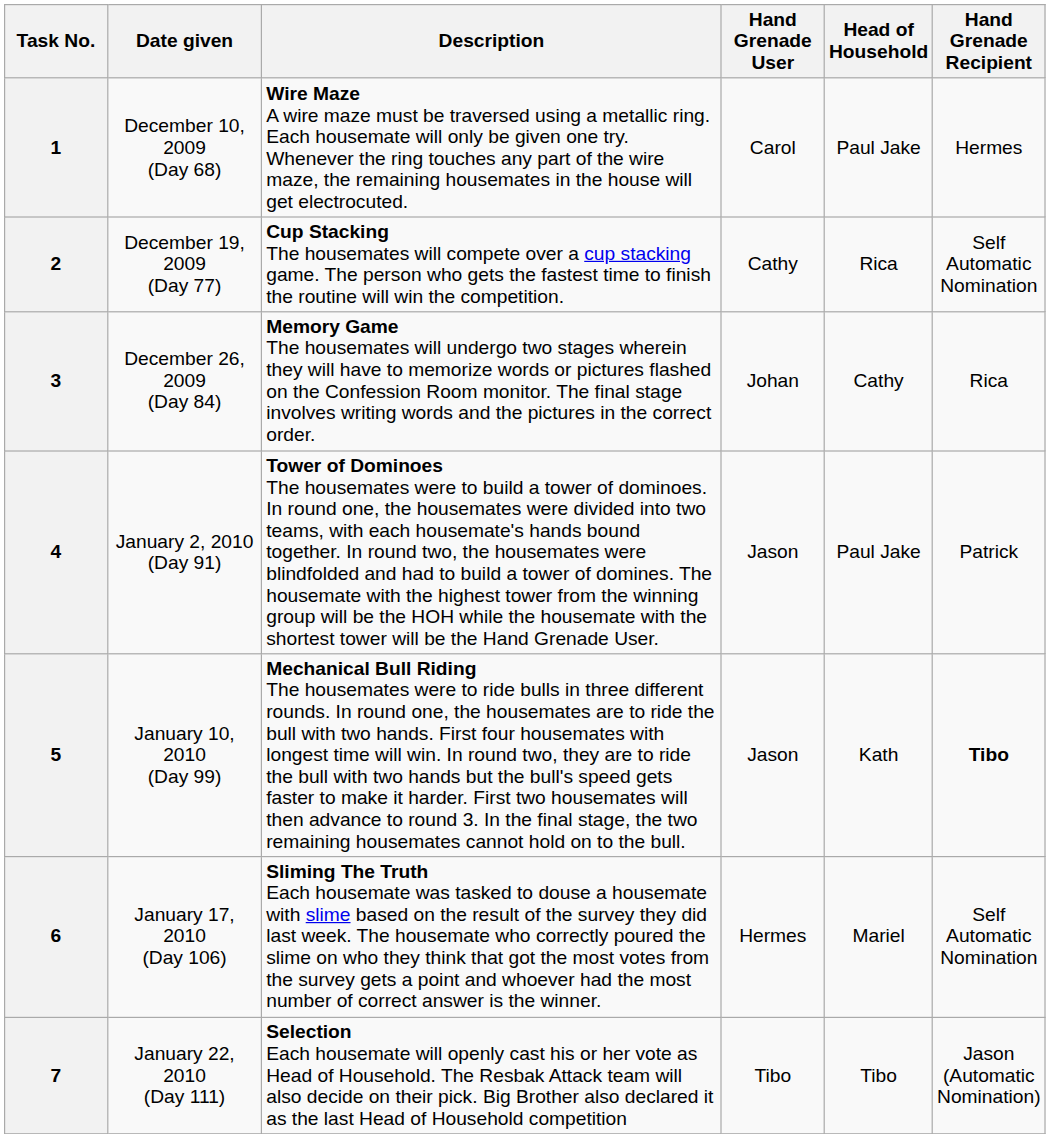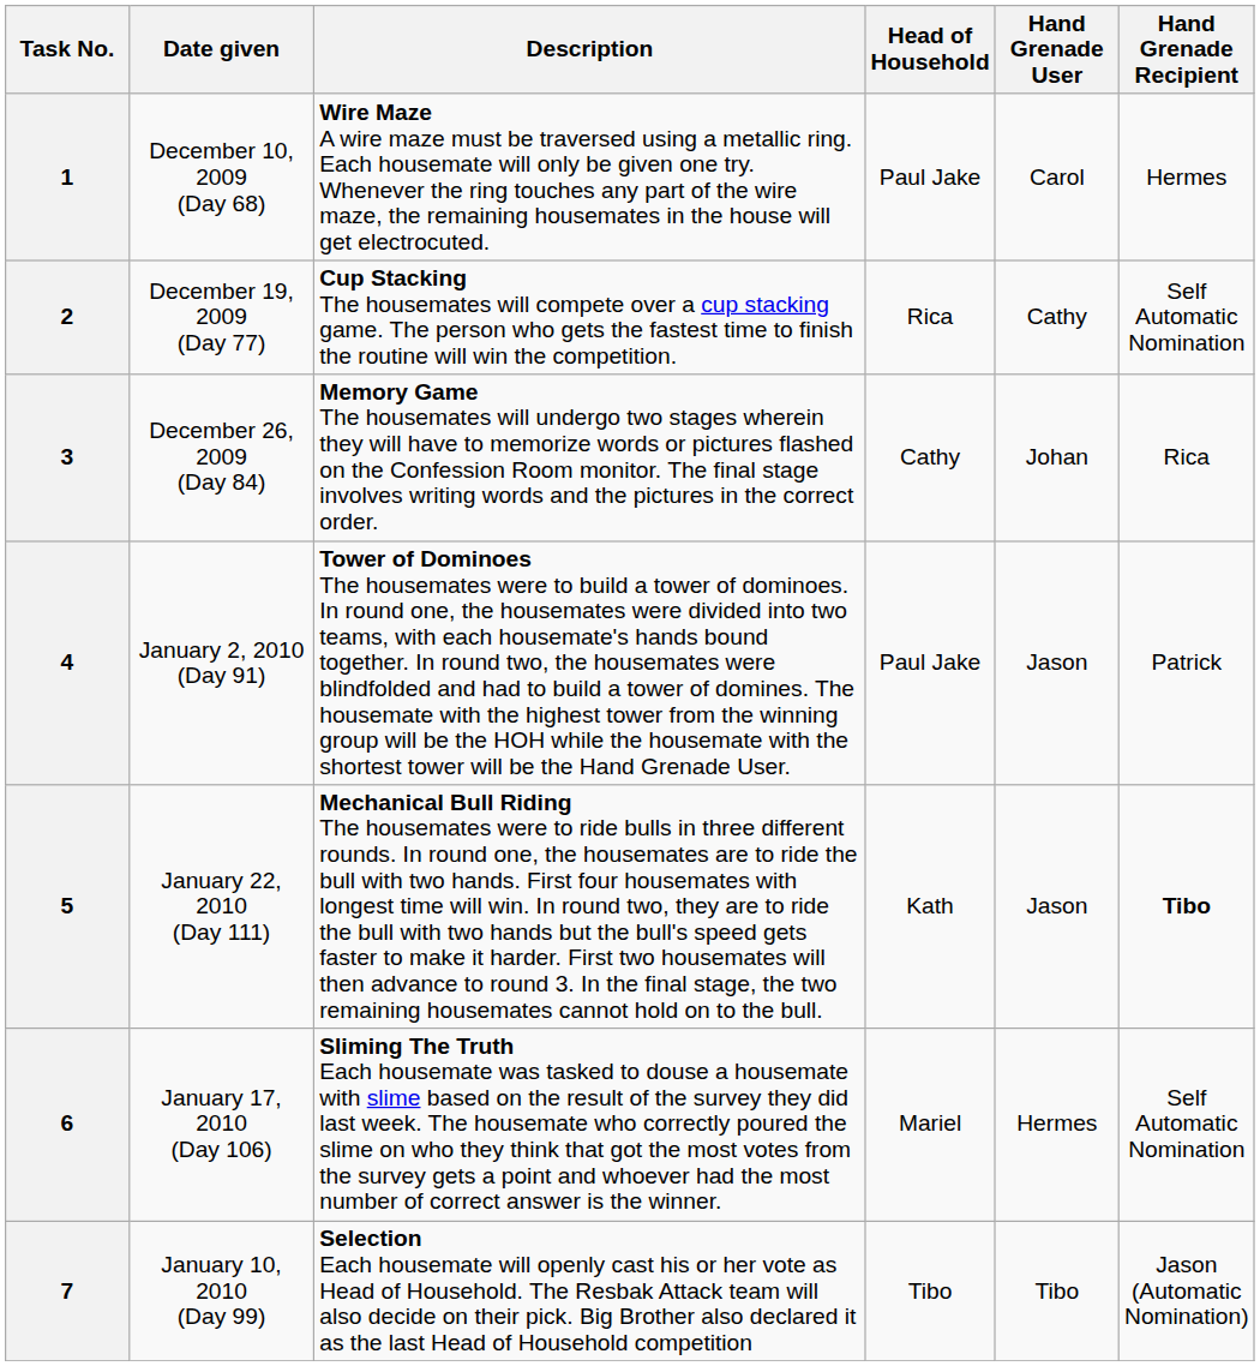columns swapped: Head of Household <-> Hand Grenade User
5 | Date given: January 10, 2010 (Day 99) -> January 22, 2010 (Day 111)
7 | Date given: January 22, 2010 (Day 111) -> January 10, 2010 (Day 99)
